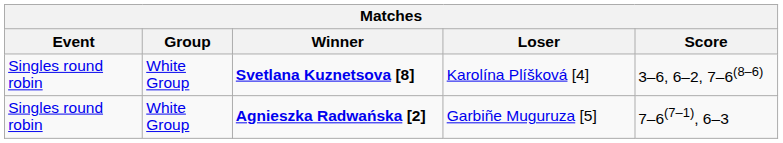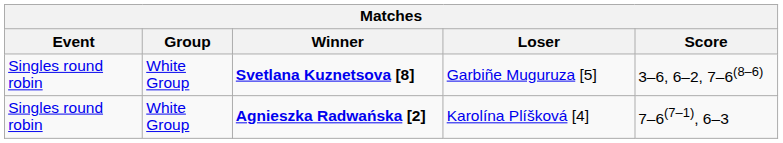Svetlana Kuznetsova [8] | Loser: Karolína Plíšková [4] -> Garbiñe Muguruza [5]
Agnieszka Radwańska [2] | Loser: Garbiñe Muguruza [5] -> Karolína Plíšková [4]
